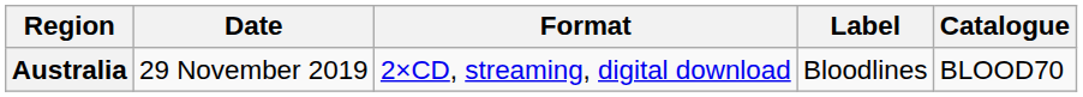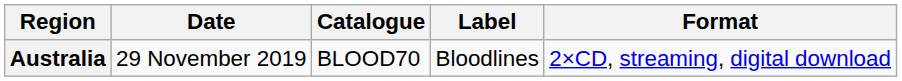columns swapped: Format <-> Catalogue
